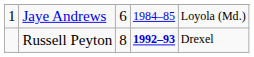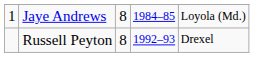Jaye Andrews | column 3: 6 -> 8
Russell Peyton | column 4: bold -> normal
